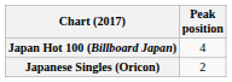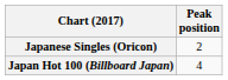rows swapped: Japan Hot 100 (Billboard Japan) <-> Japanese Singles (Oricon)
